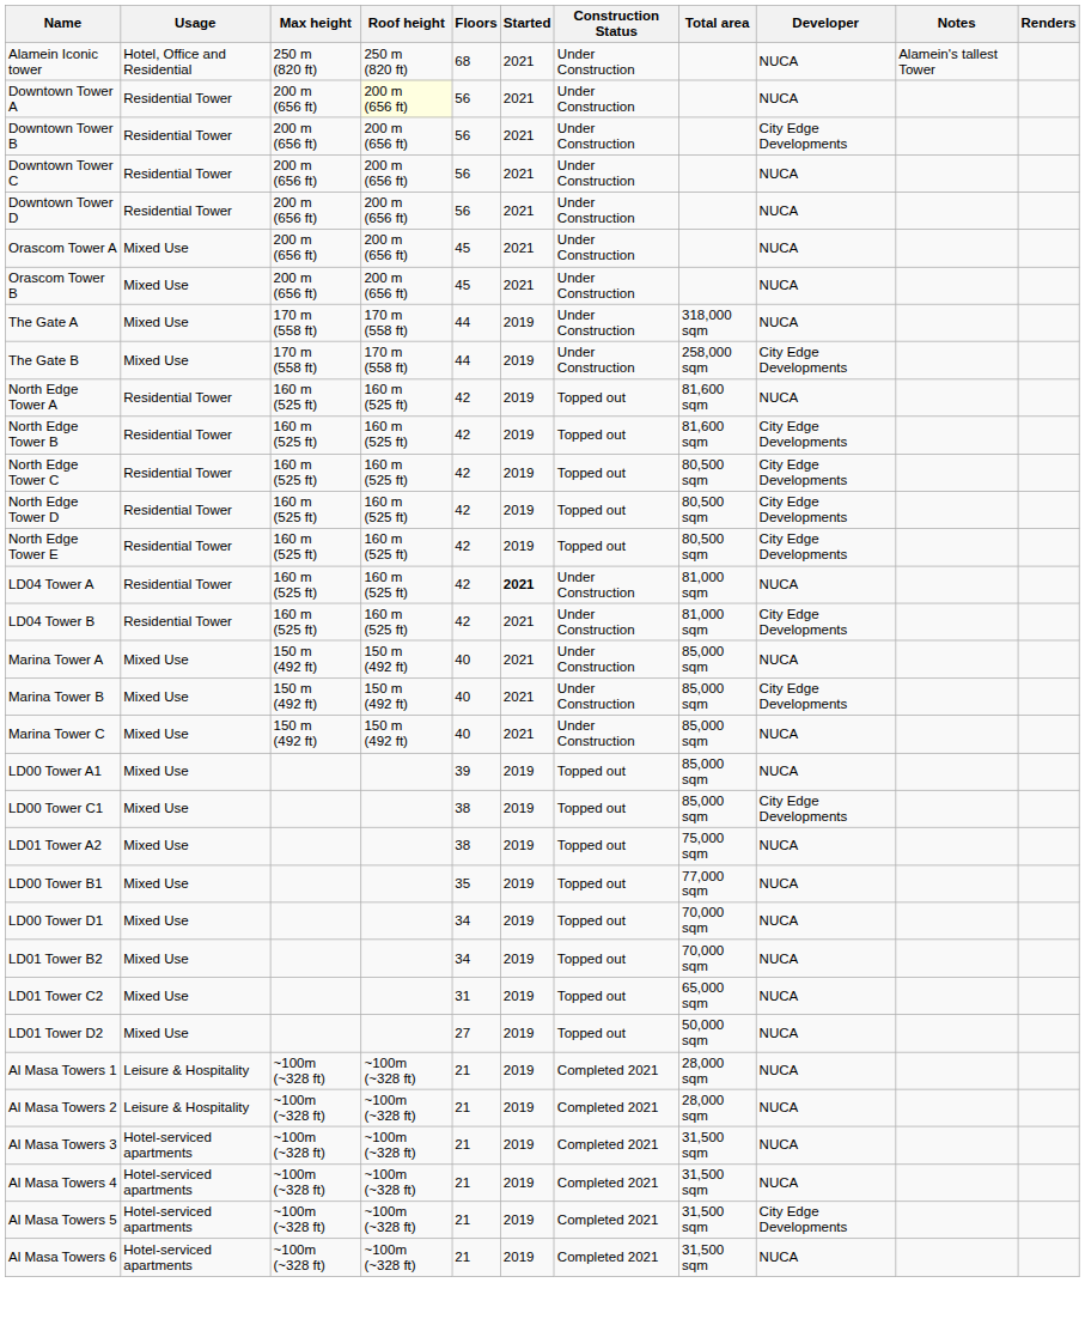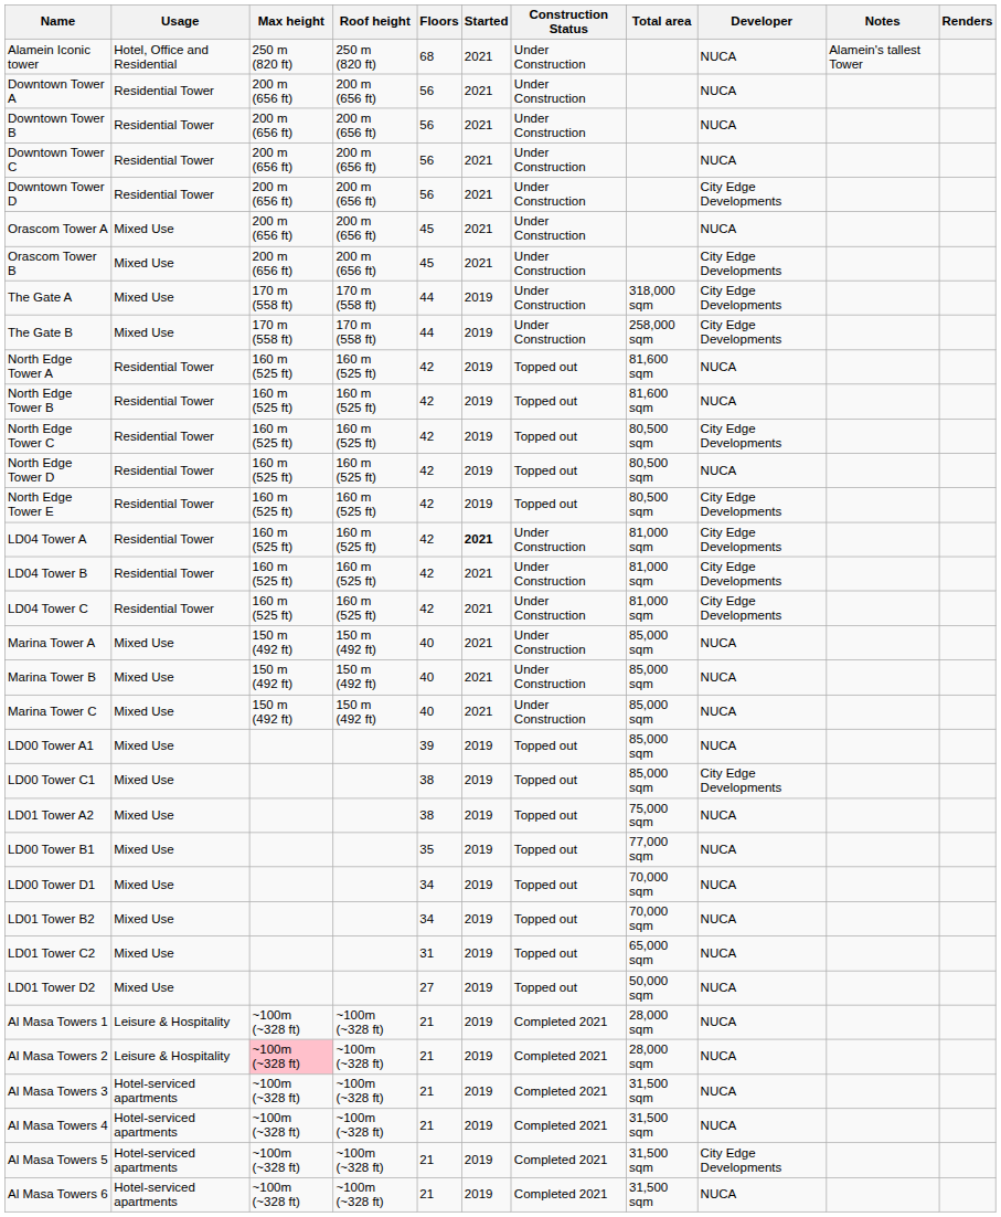Downtown Tower A | Roof height: lightyellow background -> no background
Downtown Tower B | Developer: City Edge Developments -> NUCA
Downtown Tower D | Developer: NUCA -> City Edge Developments
Orascom Tower B | Developer: NUCA -> City Edge Developments
The Gate A | Developer: NUCA -> City Edge Developments
North Edge Tower B | Developer: City Edge Developments -> NUCA
North Edge Tower D | Developer: City Edge Developments -> NUCA
LD04 Tower A | Developer: NUCA -> City Edge Developments
+ row: LD04 Tower C | Residential Tower | 160 m (525 ft) | 160 m (525 ft) | 42 | 2021 | Under Construction | 81,000 sqm | City Edge Developments
Marina Tower B | Developer: City Edge Developments -> NUCA
Al Masa Towers 2 | Max height: no background -> pink background
